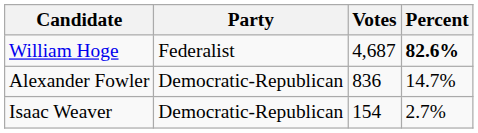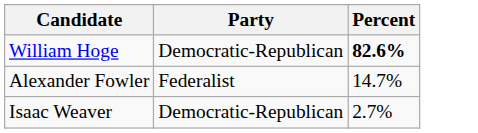- column: Votes | 4,687 | 836 | 154
William Hoge | Party: Federalist -> Democratic-Republican
Alexander Fowler | Party: Democratic-Republican -> Federalist
